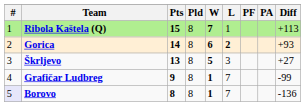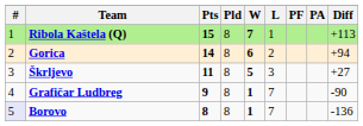Gorica | L: bold -> normal
Gorica | Diff: +93 -> +94
Škrljevo | Pts: 13 -> 11
Grafičar Ludbreg | Diff: -99 -> -90
